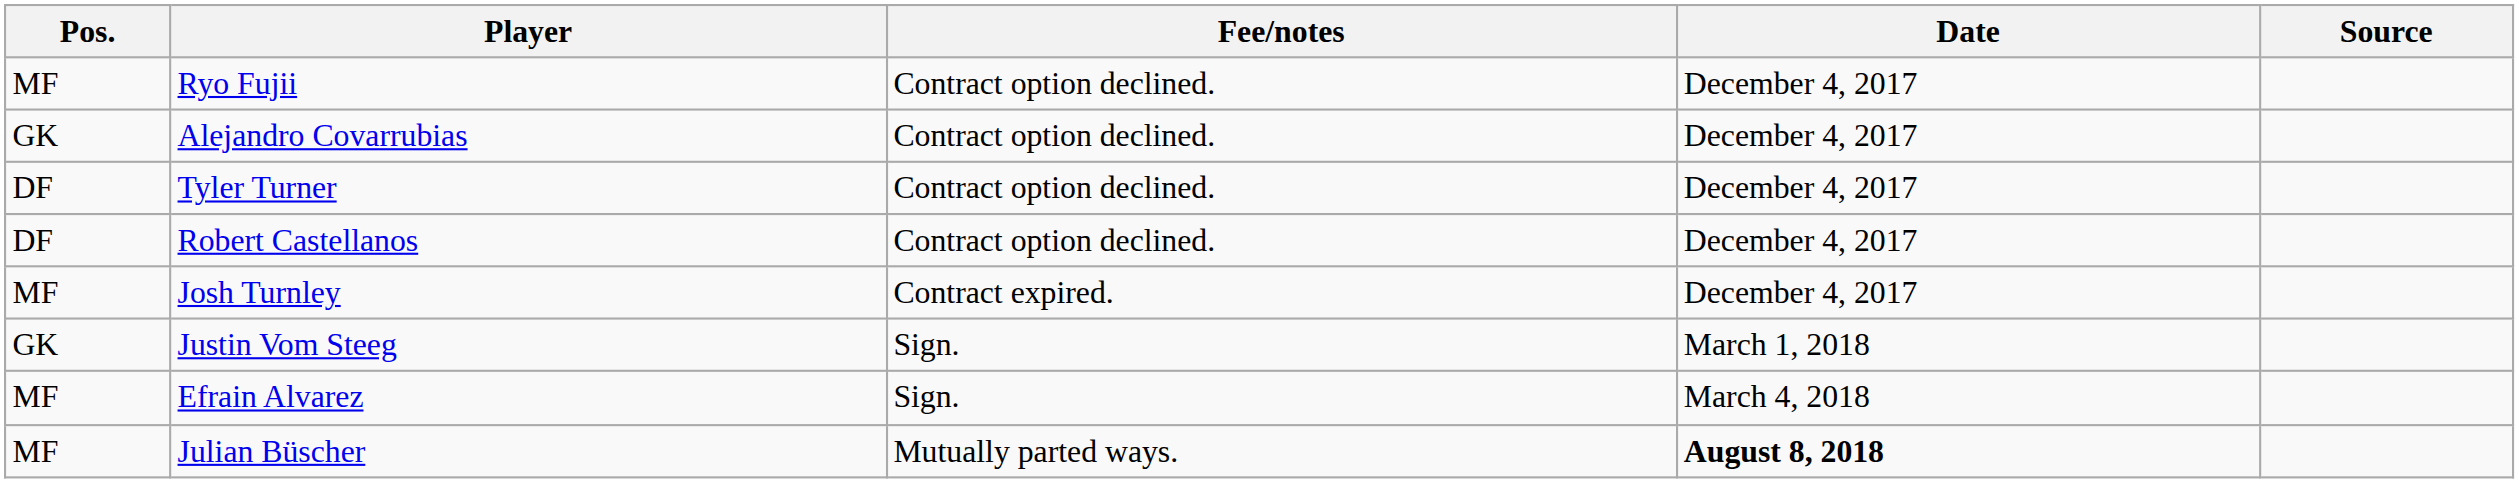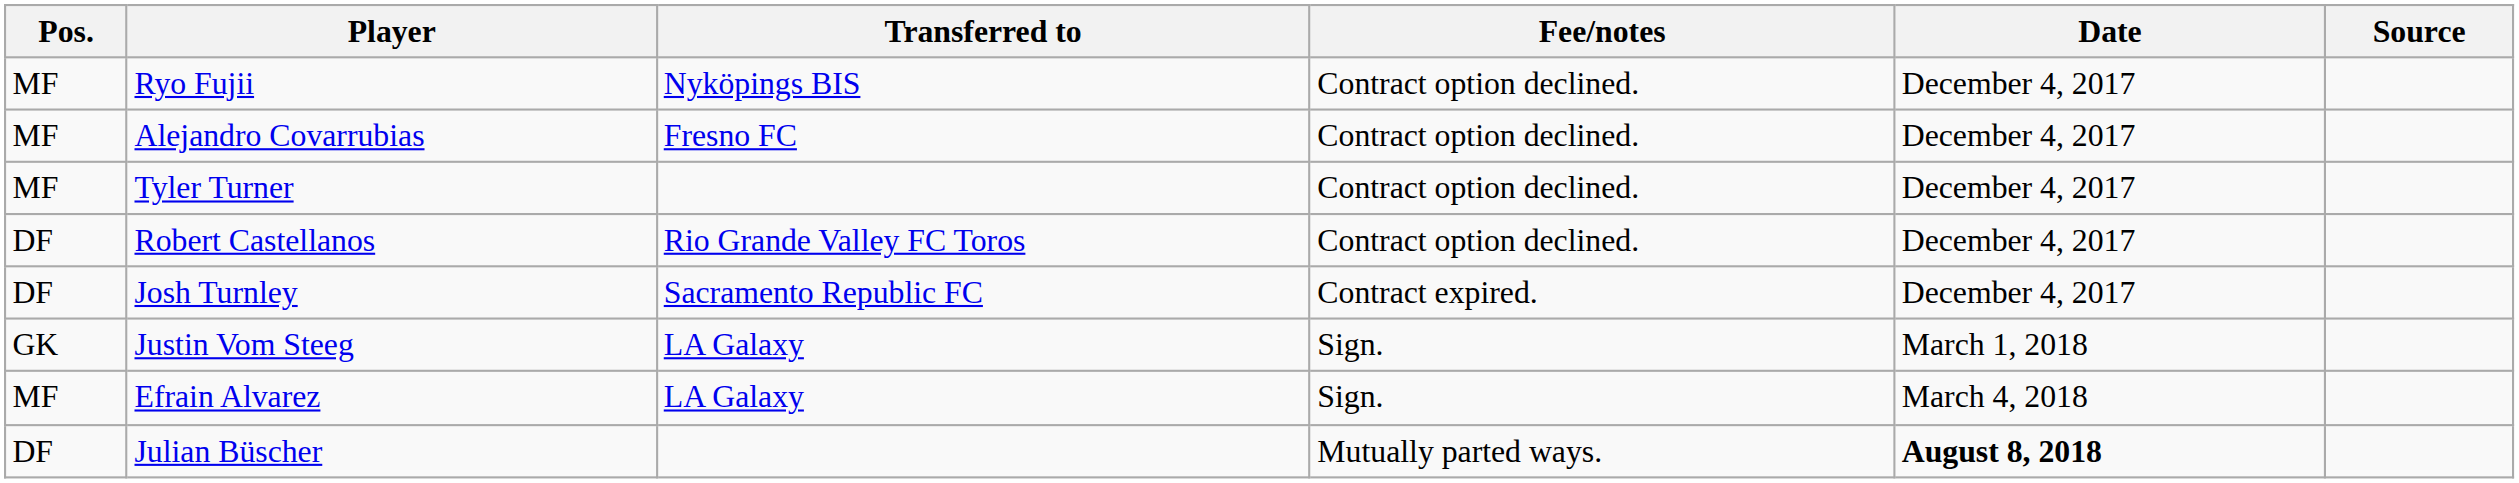+ column: Transferred to | Nyköpings BIS | Fresno FC | Rio Grande Valley FC Toros | Sacramento Republic FC | LA Galaxy | LA Galaxy
Alejandro Covarrubias | Pos.: GK -> MF
Tyler Turner | Pos.: DF -> MF
Josh Turnley | Pos.: MF -> DF
Julian Büscher | Pos.: MF -> DF
